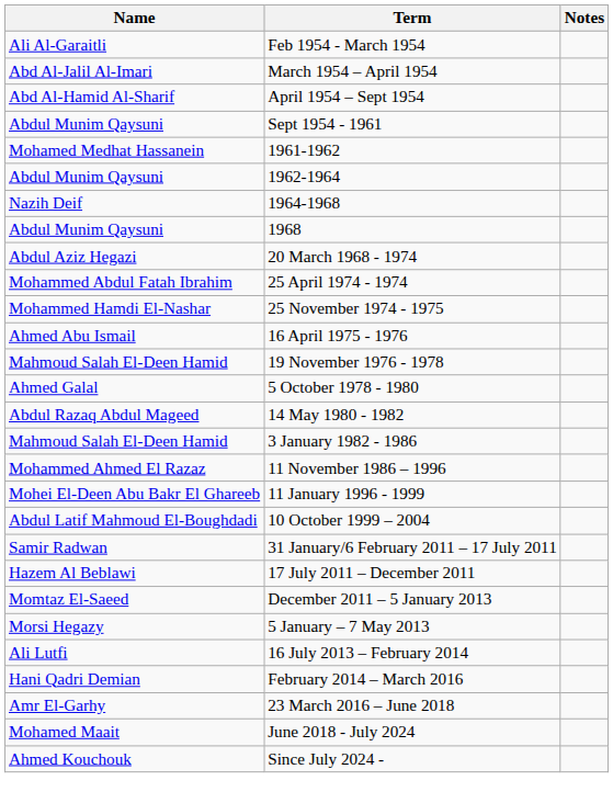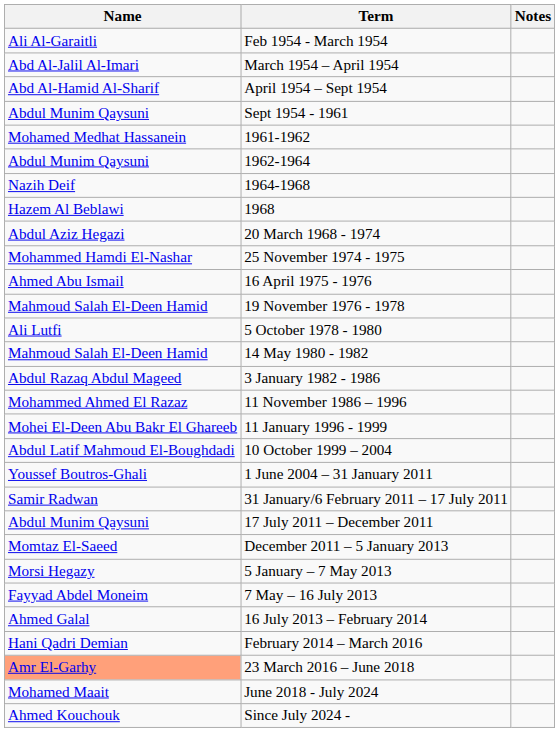1968 | Name: Abdul Munim Qaysuni -> Hazem Al Beblawi
- row: Mohammed Abdul Fatah Ibrahim | 25 April 1974 - 1974
5 October 1978 - 1980 | Name: Ahmed Galal -> Ali Lutfi
14 May 1980 - 1982 | Name: Abdul Razaq Abdul Mageed -> Mahmoud Salah El-Deen Hamid
3 January 1982 - 1986 | Name: Mahmoud Salah El-Deen Hamid -> Abdul Razaq Abdul Mageed
+ row: Youssef Boutros-Ghali | 1 June 2004 – 31 January 2011
17 July 2011 – December 2011 | Name: Hazem Al Beblawi -> Abdul Munim Qaysuni
+ row: Fayyad Abdel Moneim | 7 May – 16 July 2013
16 July 2013 – February 2014 | Name: Ali Lutfi -> Ahmed Galal
23 March 2016 – June 2018 | Name: no background -> lightsalmon background
